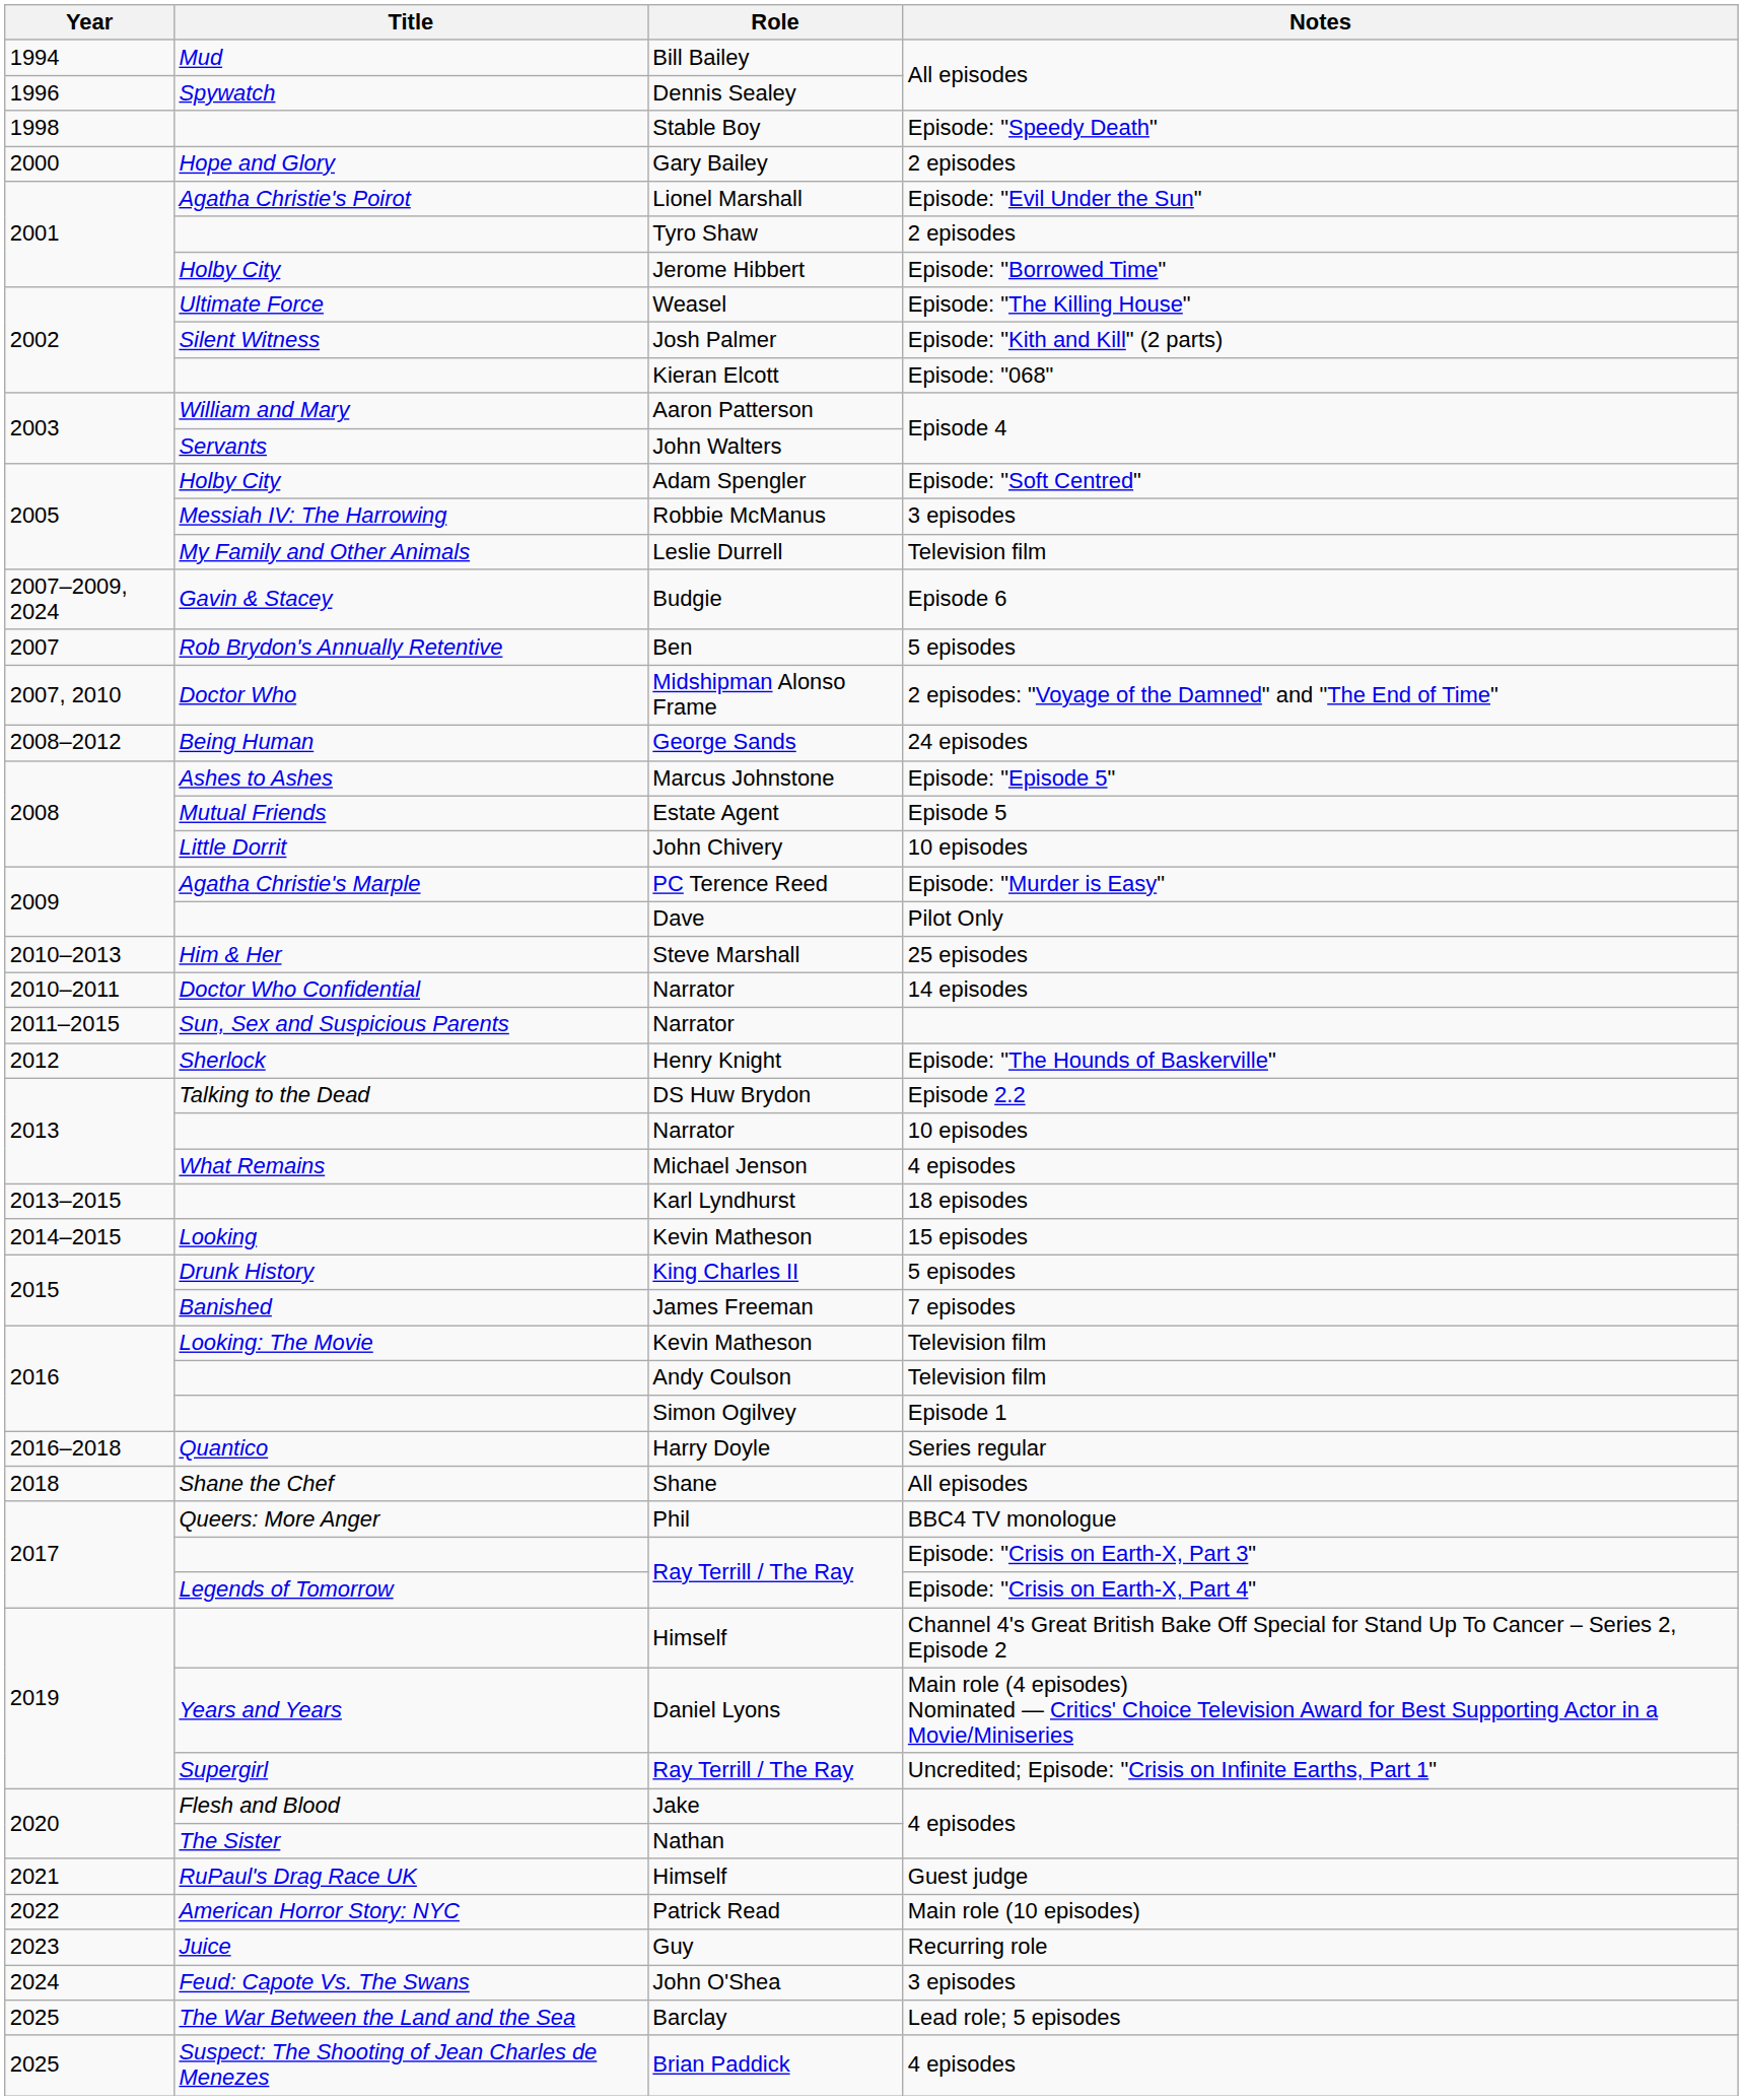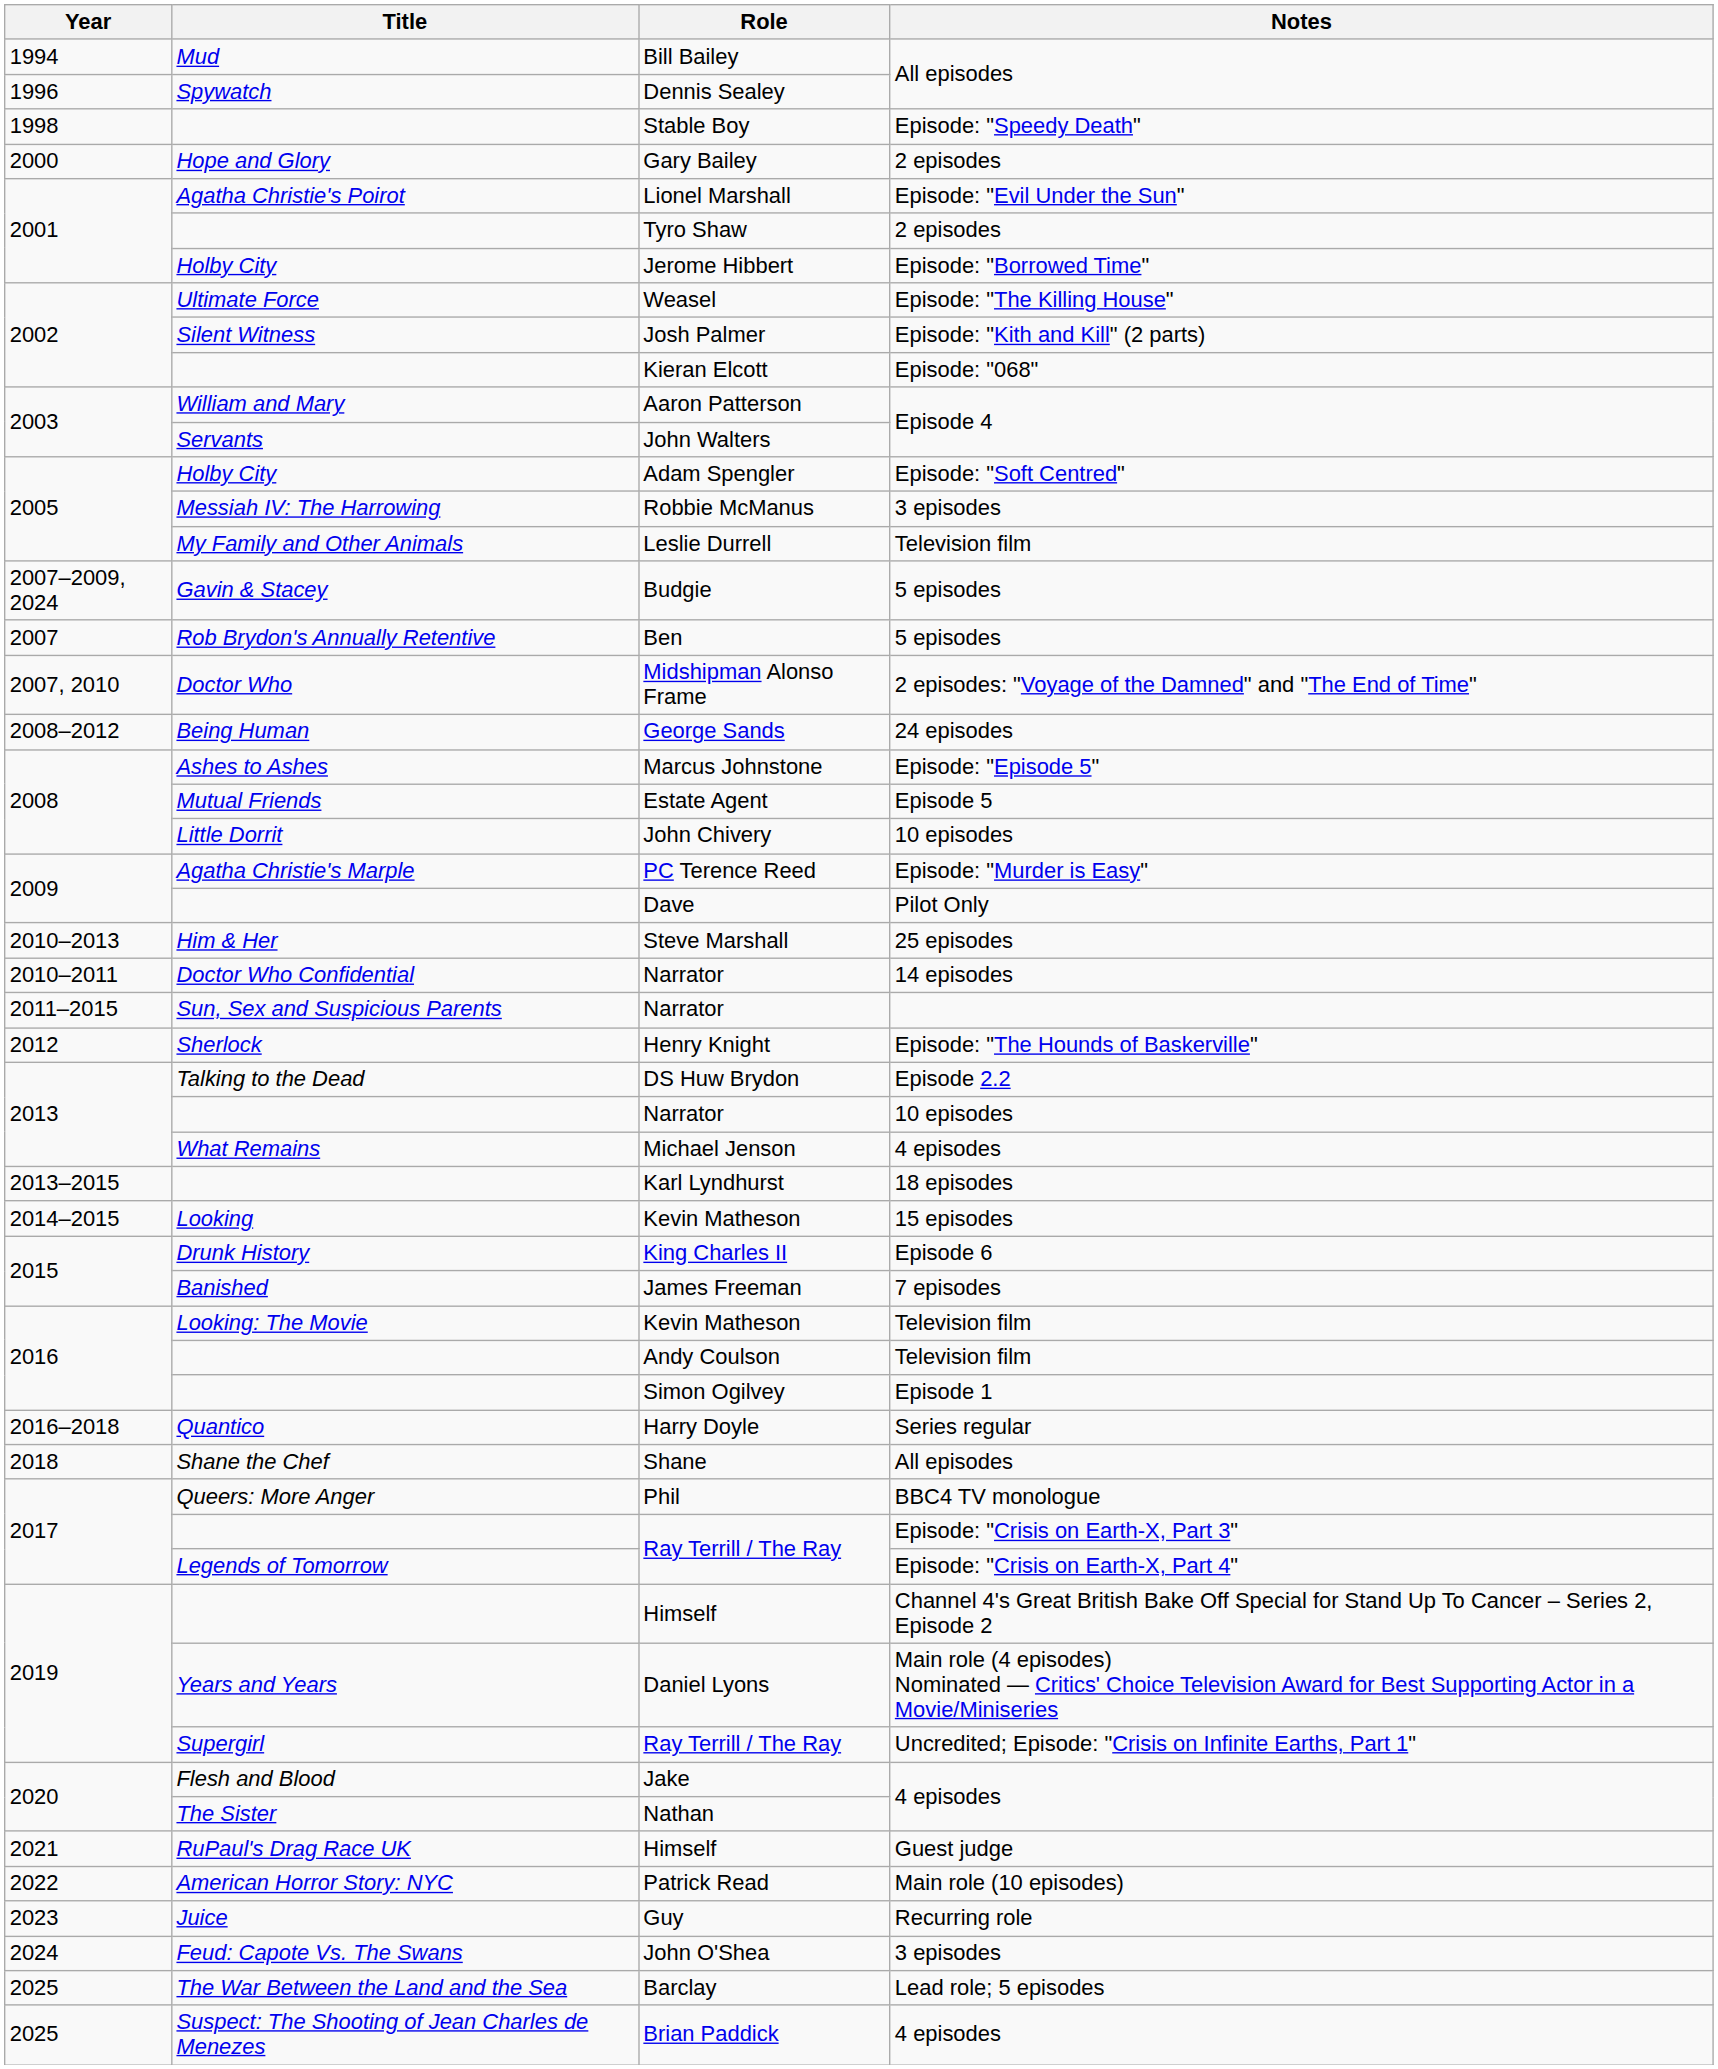Budgie | Notes: Episode 6 -> 5 episodes
King Charles II | Notes: 5 episodes -> Episode 6
